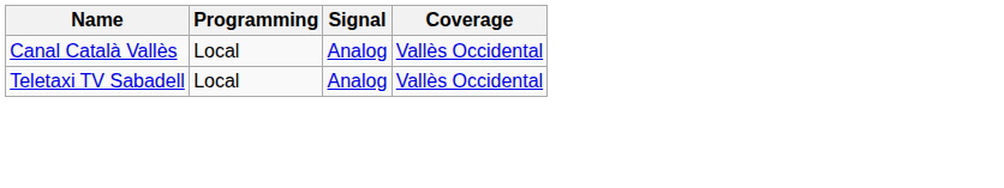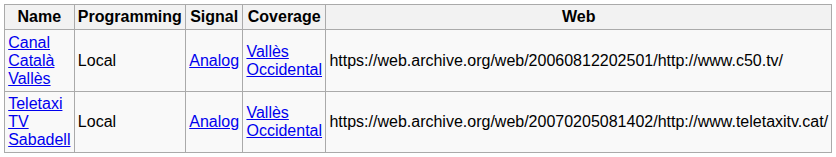+ column: Web | https://web.archive.org/web/20060812202501/http://www.c50.tv/ | https://web.archive.org/web/20070205081402/http://www.teletaxitv.cat/
